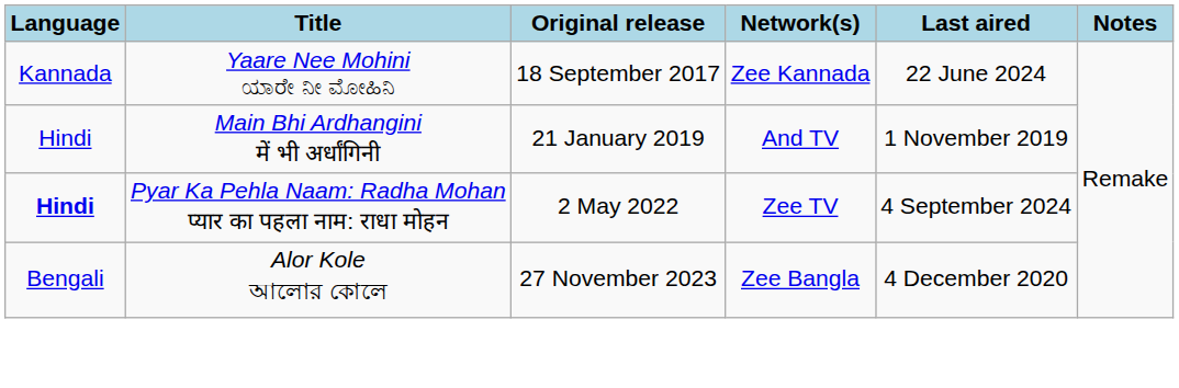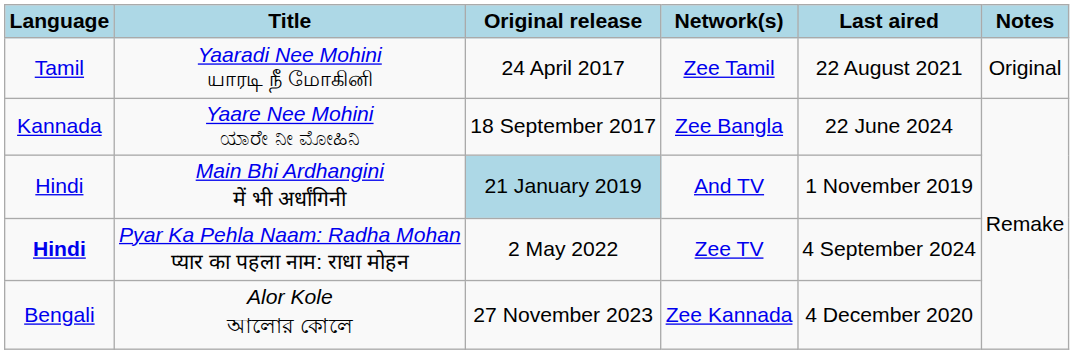+ row: Tamil | Yaaradi Nee Mohini யாரடி நீ மோகினி | 24 April 2017 | Zee Tamil | 22 August 2021 | Original
Yaare Nee Mohini ಯಾರೇ ನೀ ಮೋಹಿನಿ | Network(s): Zee Kannada -> Zee Bangla
Main Bhi Ardhangini में भी अर्धांगिनी | Original release: no background -> lightblue background
Alor Kole আলোর কোলে | Network(s): Zee Bangla -> Zee Kannada
